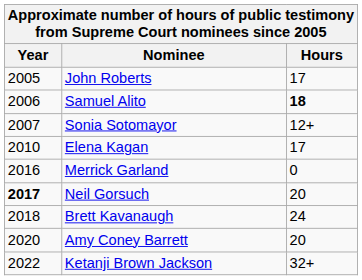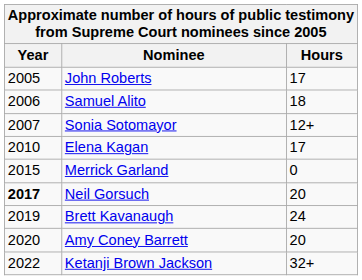Samuel Alito | Hours: bold -> normal
Merrick Garland | Year: 2016 -> 2015
Brett Kavanaugh | Year: 2018 -> 2019
